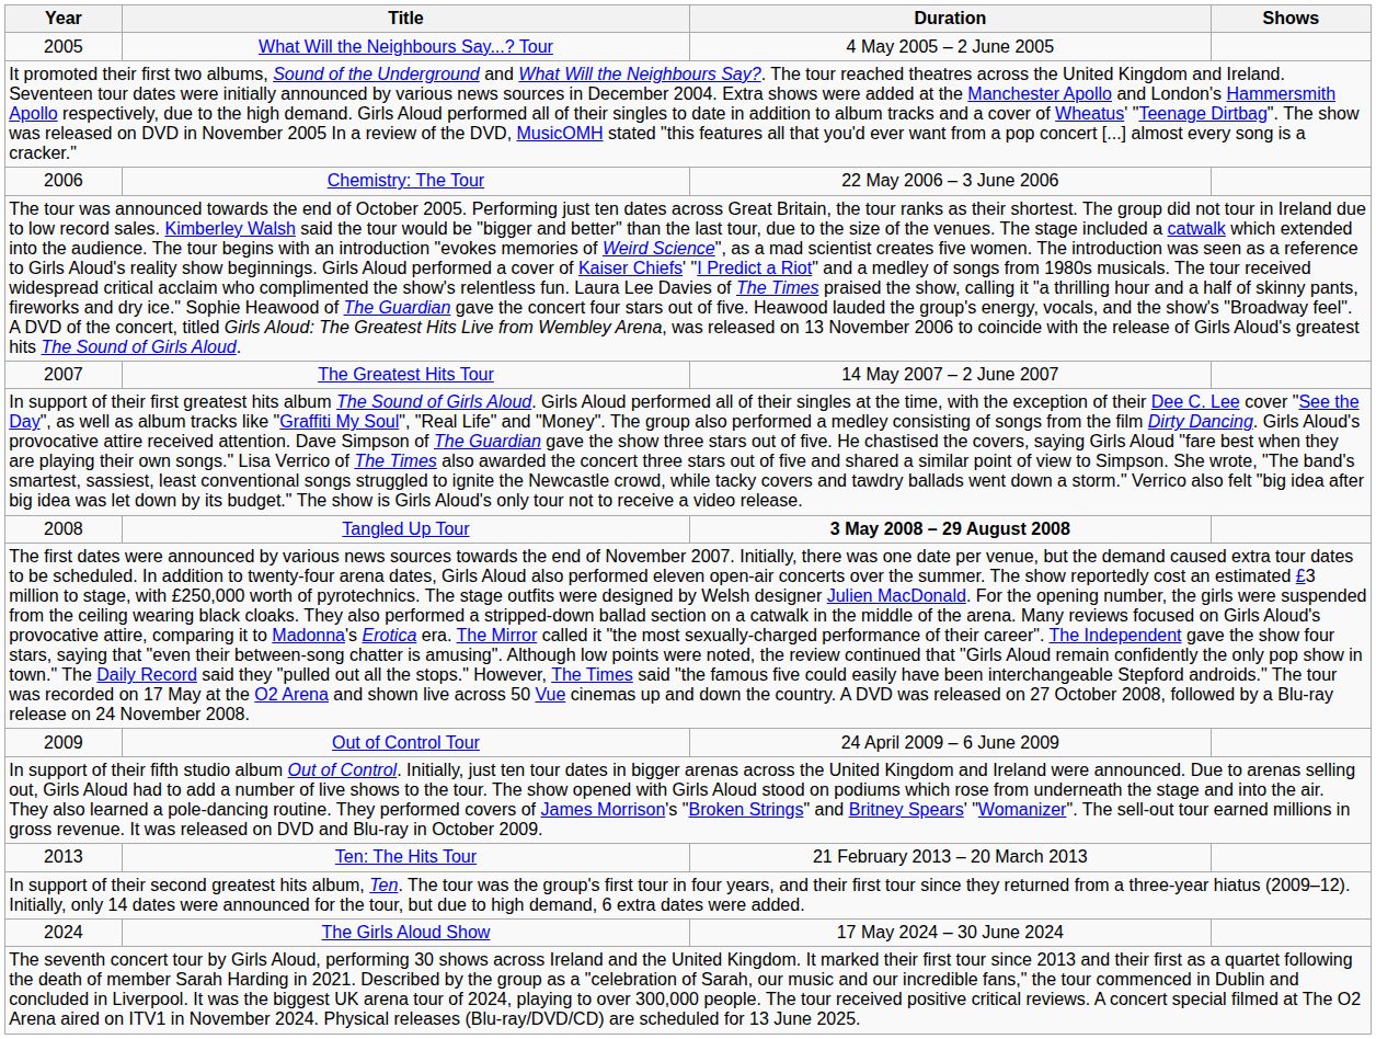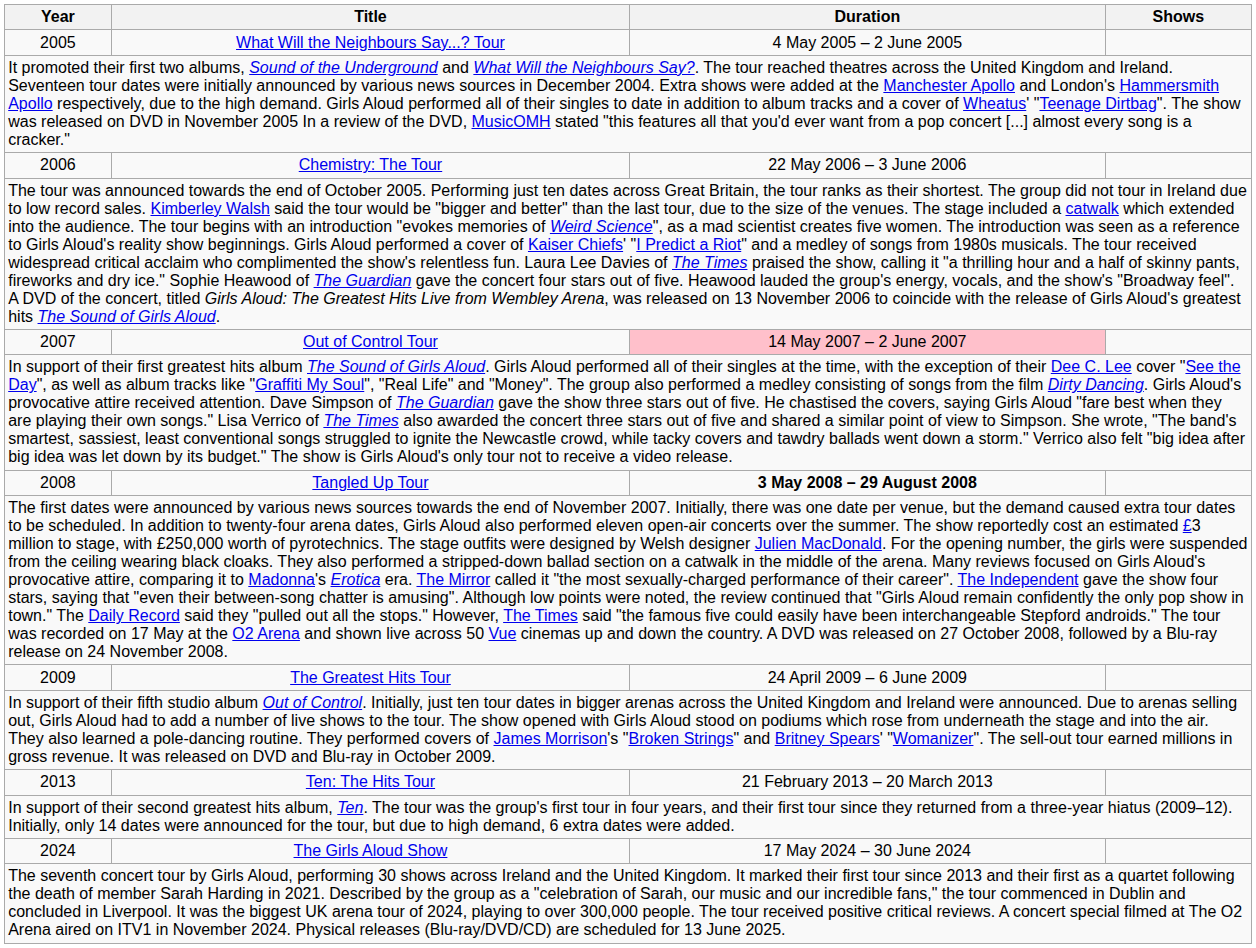2007 | Title: The Greatest Hits Tour -> Out of Control Tour
2007 | Duration: no background -> pink background
2009 | Title: Out of Control Tour -> The Greatest Hits Tour
